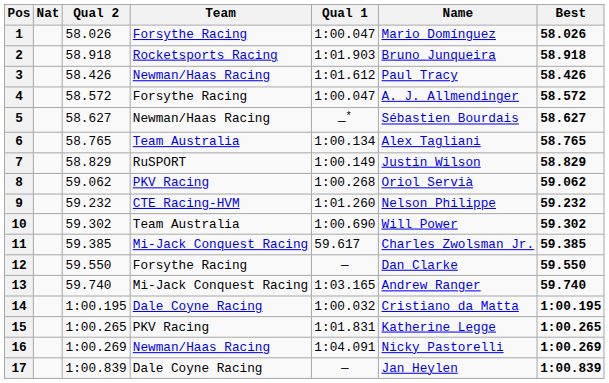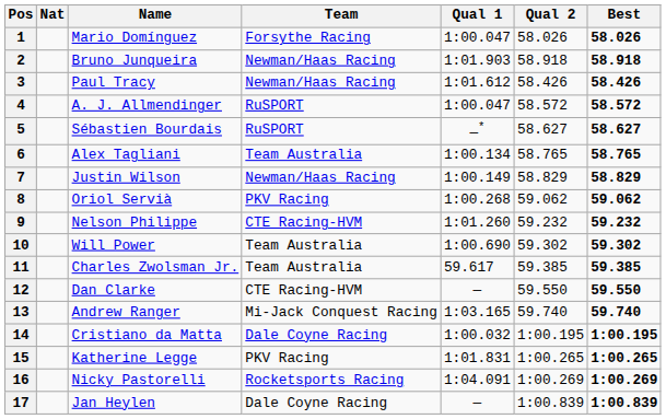columns swapped: Name <-> Qual 2
2 | Team: Rocketsports Racing -> Newman/Haas Racing
4 | Team: Forsythe Racing -> RuSPORT
5 | Team: Newman/Haas Racing -> RuSPORT
7 | Team: RuSPORT -> Newman/Haas Racing
11 | Team: Mi-Jack Conquest Racing -> Team Australia
12 | Team: Forsythe Racing -> CTE Racing-HVM
16 | Team: Newman/Haas Racing -> Rocketsports Racing
